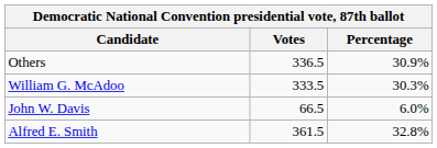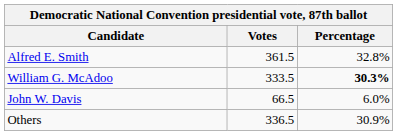rows swapped: Alfred E. Smith <-> Others
William G. McAdoo | Percentage: normal -> bold
